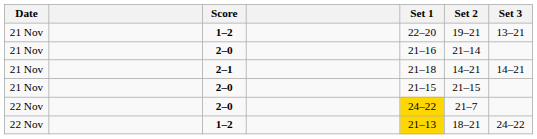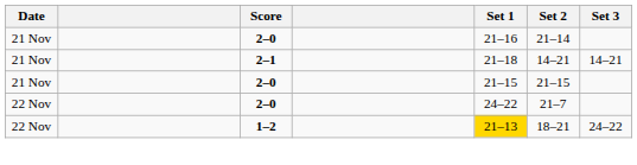- row: 21 Nov | 1–2 | 22–20 | 19–21 | 13–21
22 Nov / 2–0 | Set 1: gold background -> no background
